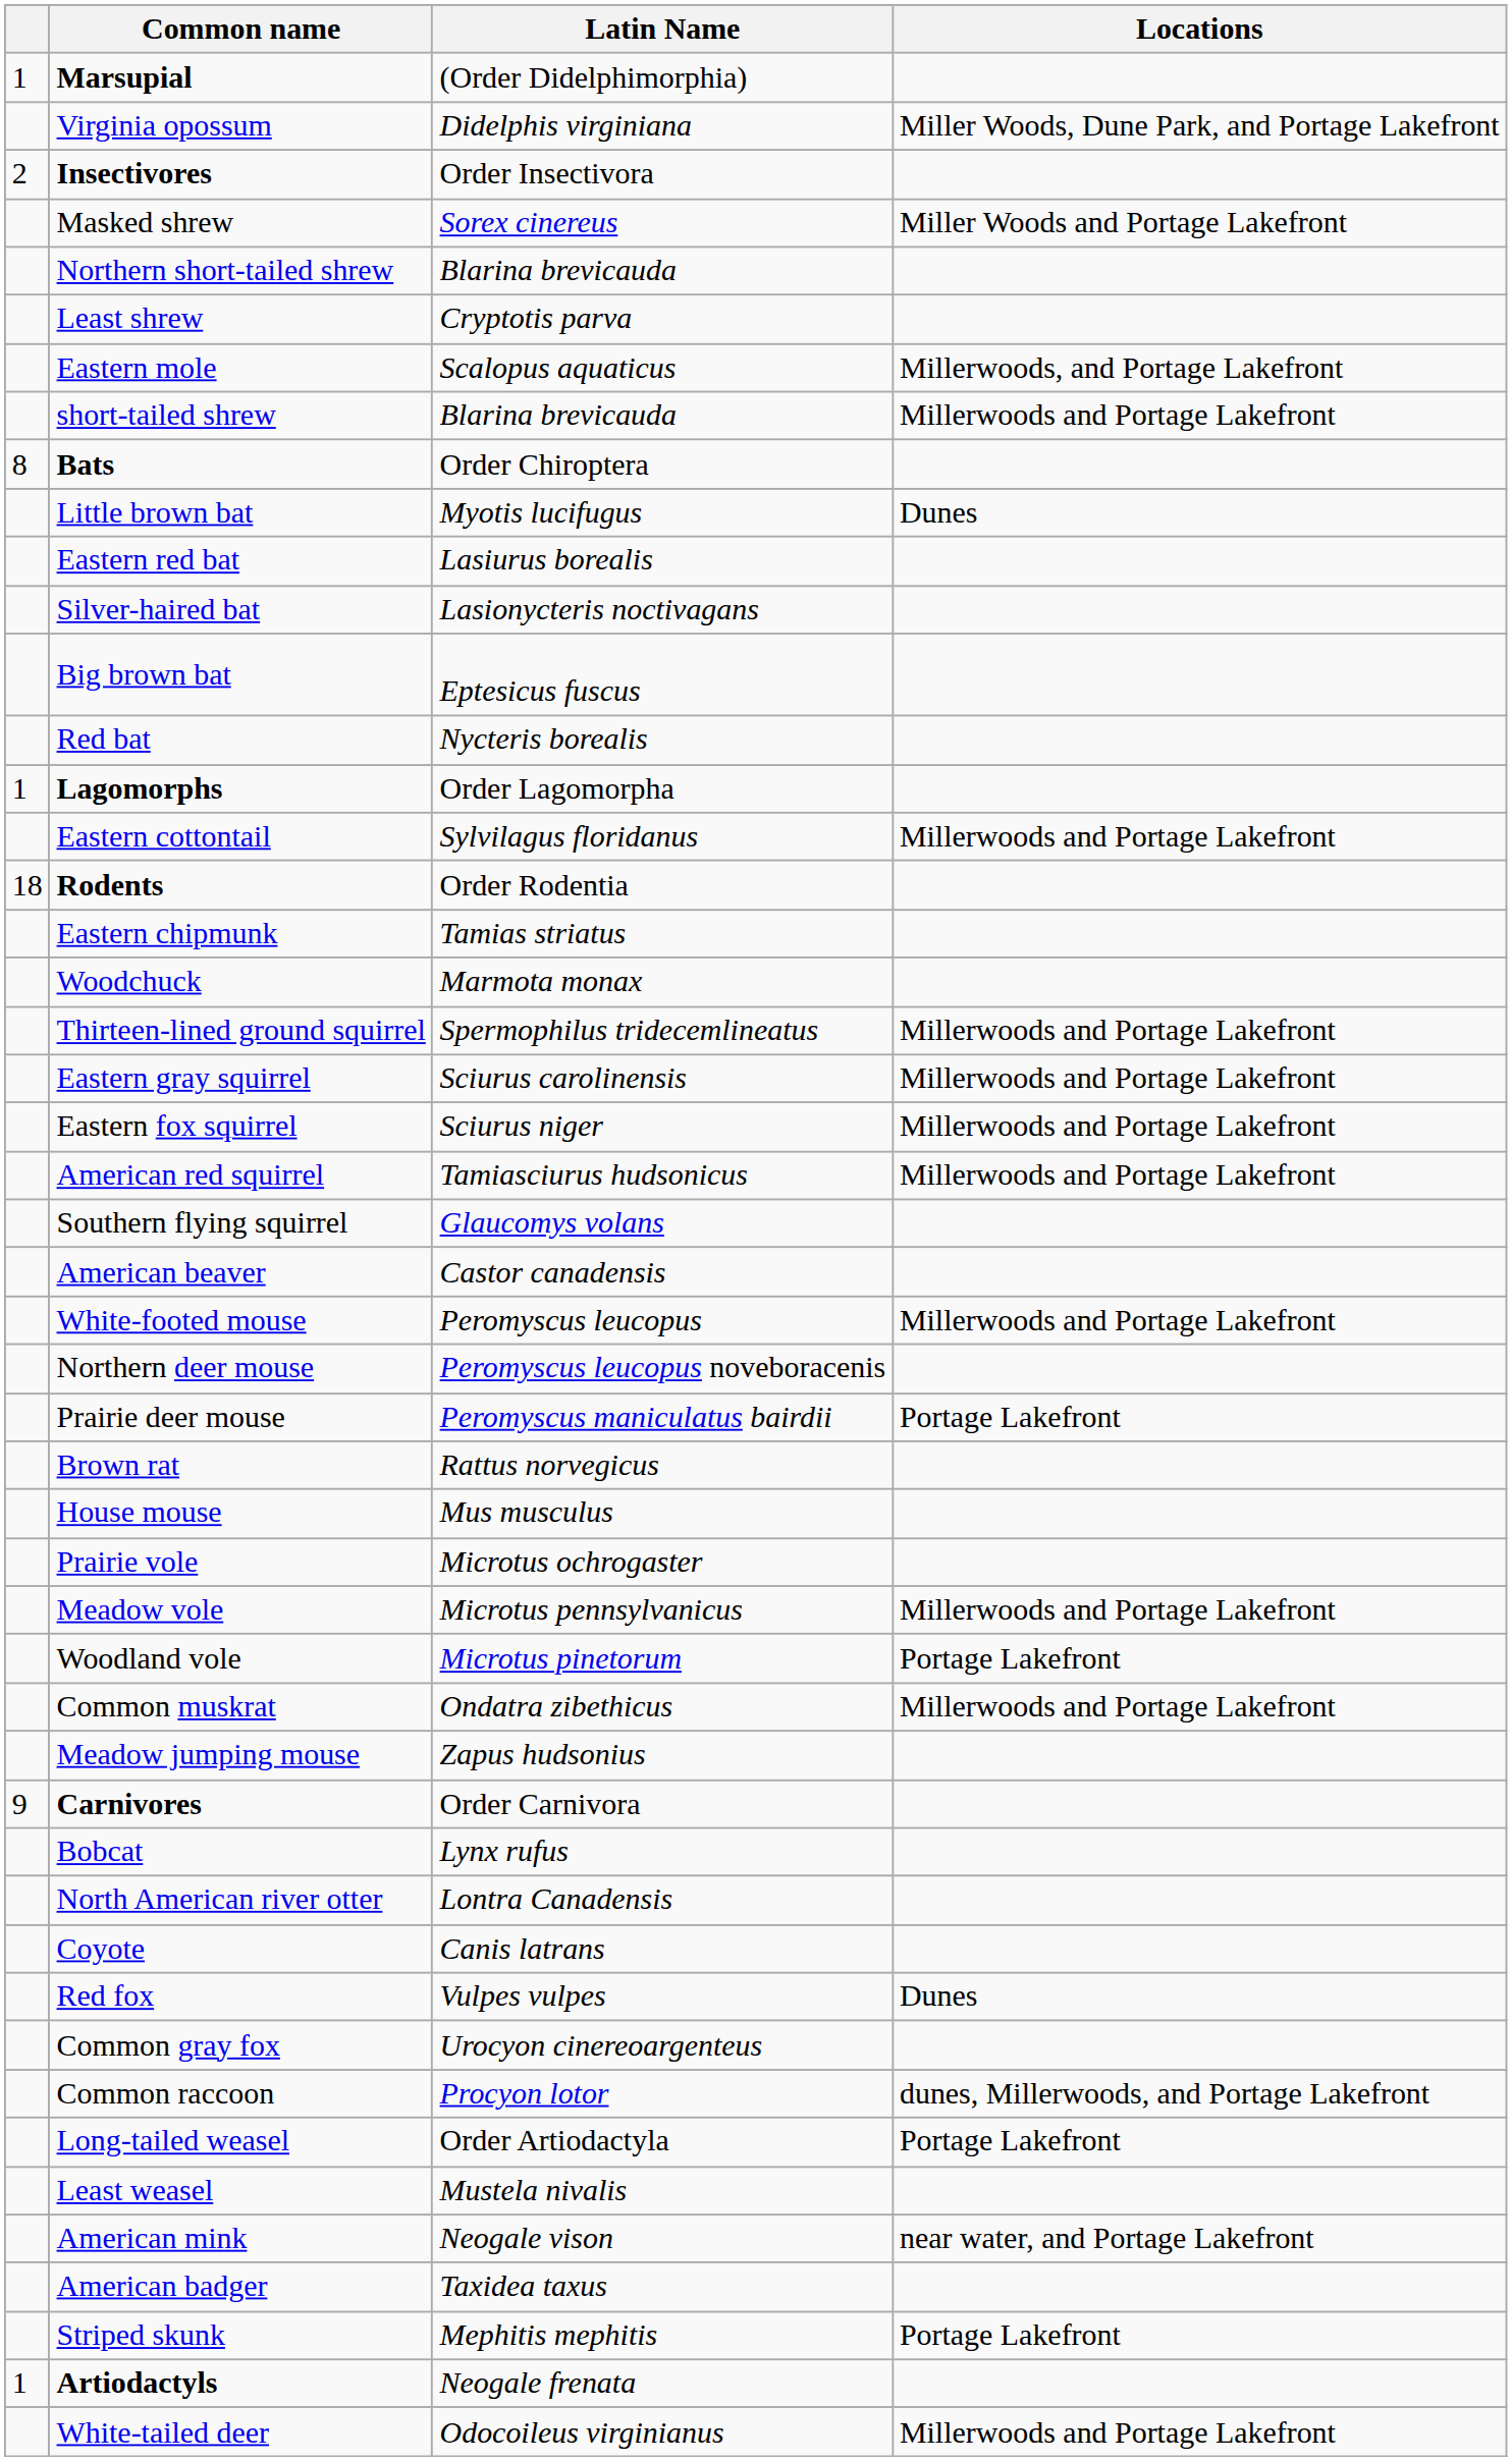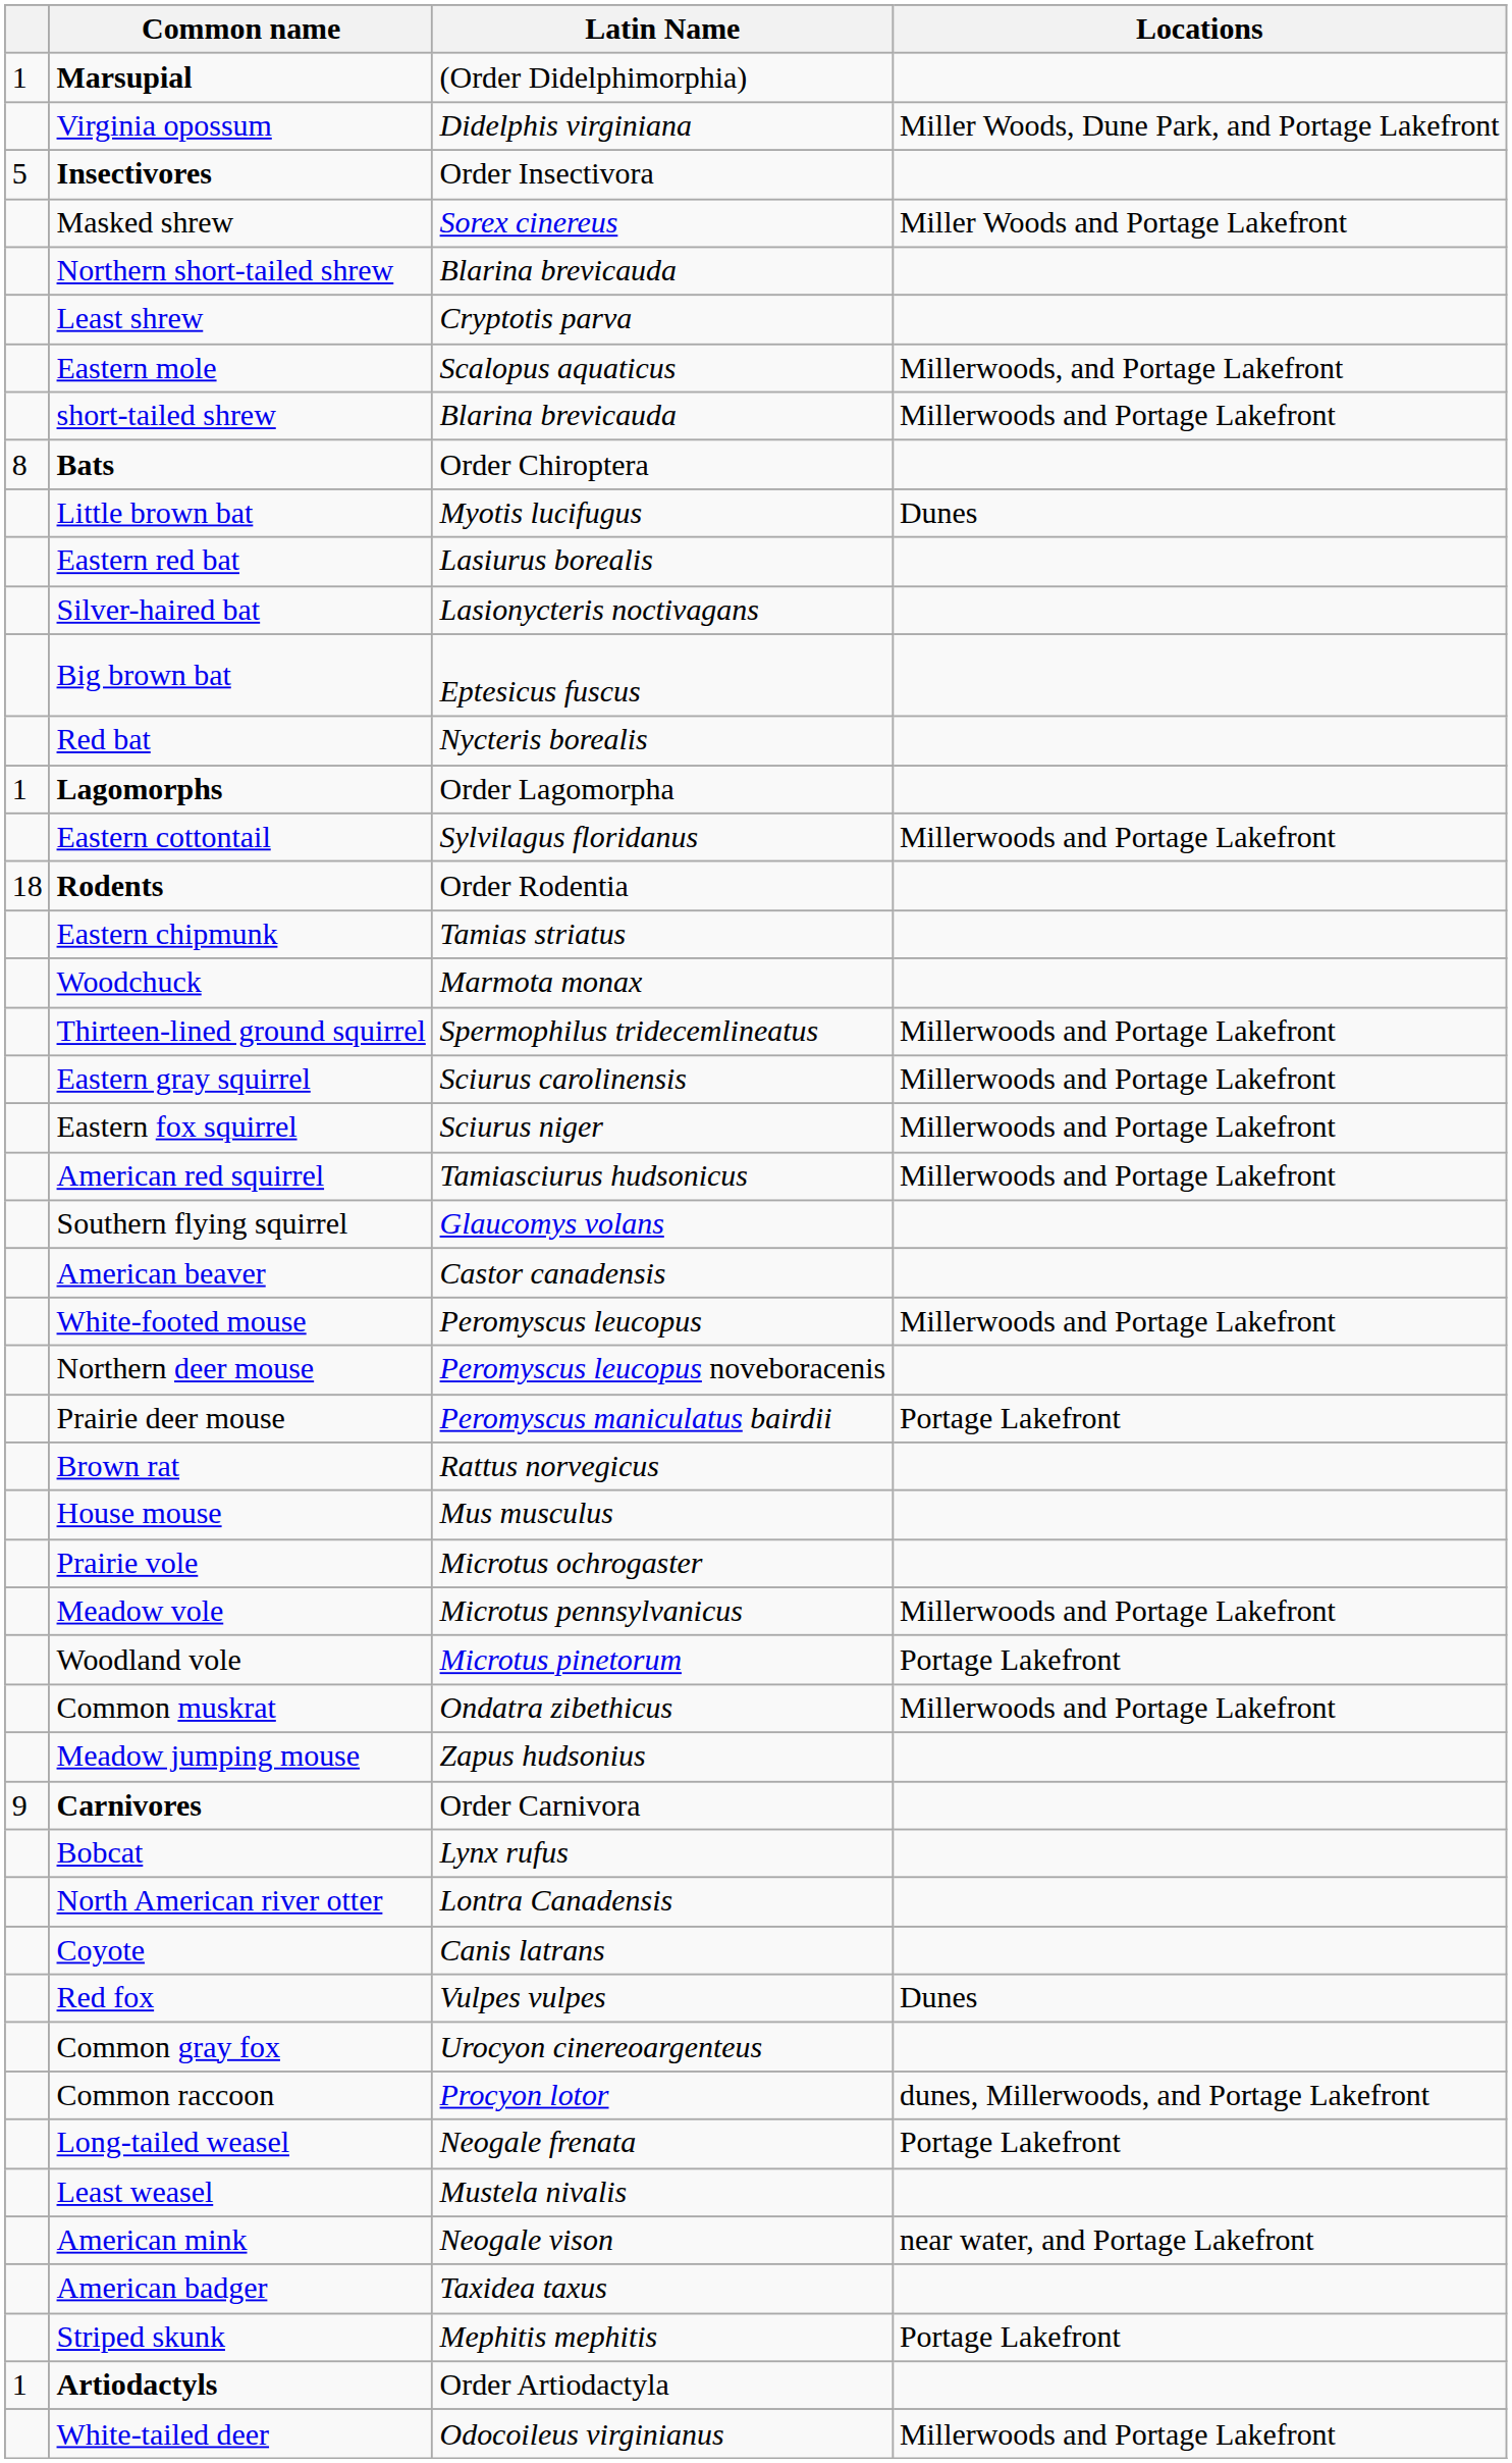Insectivores | column 1: 2 -> 5
Long-tailed weasel | Latin Name: Order Artiodactyla -> Neogale frenata
Artiodactyls | Latin Name: Neogale frenata -> Order Artiodactyla
